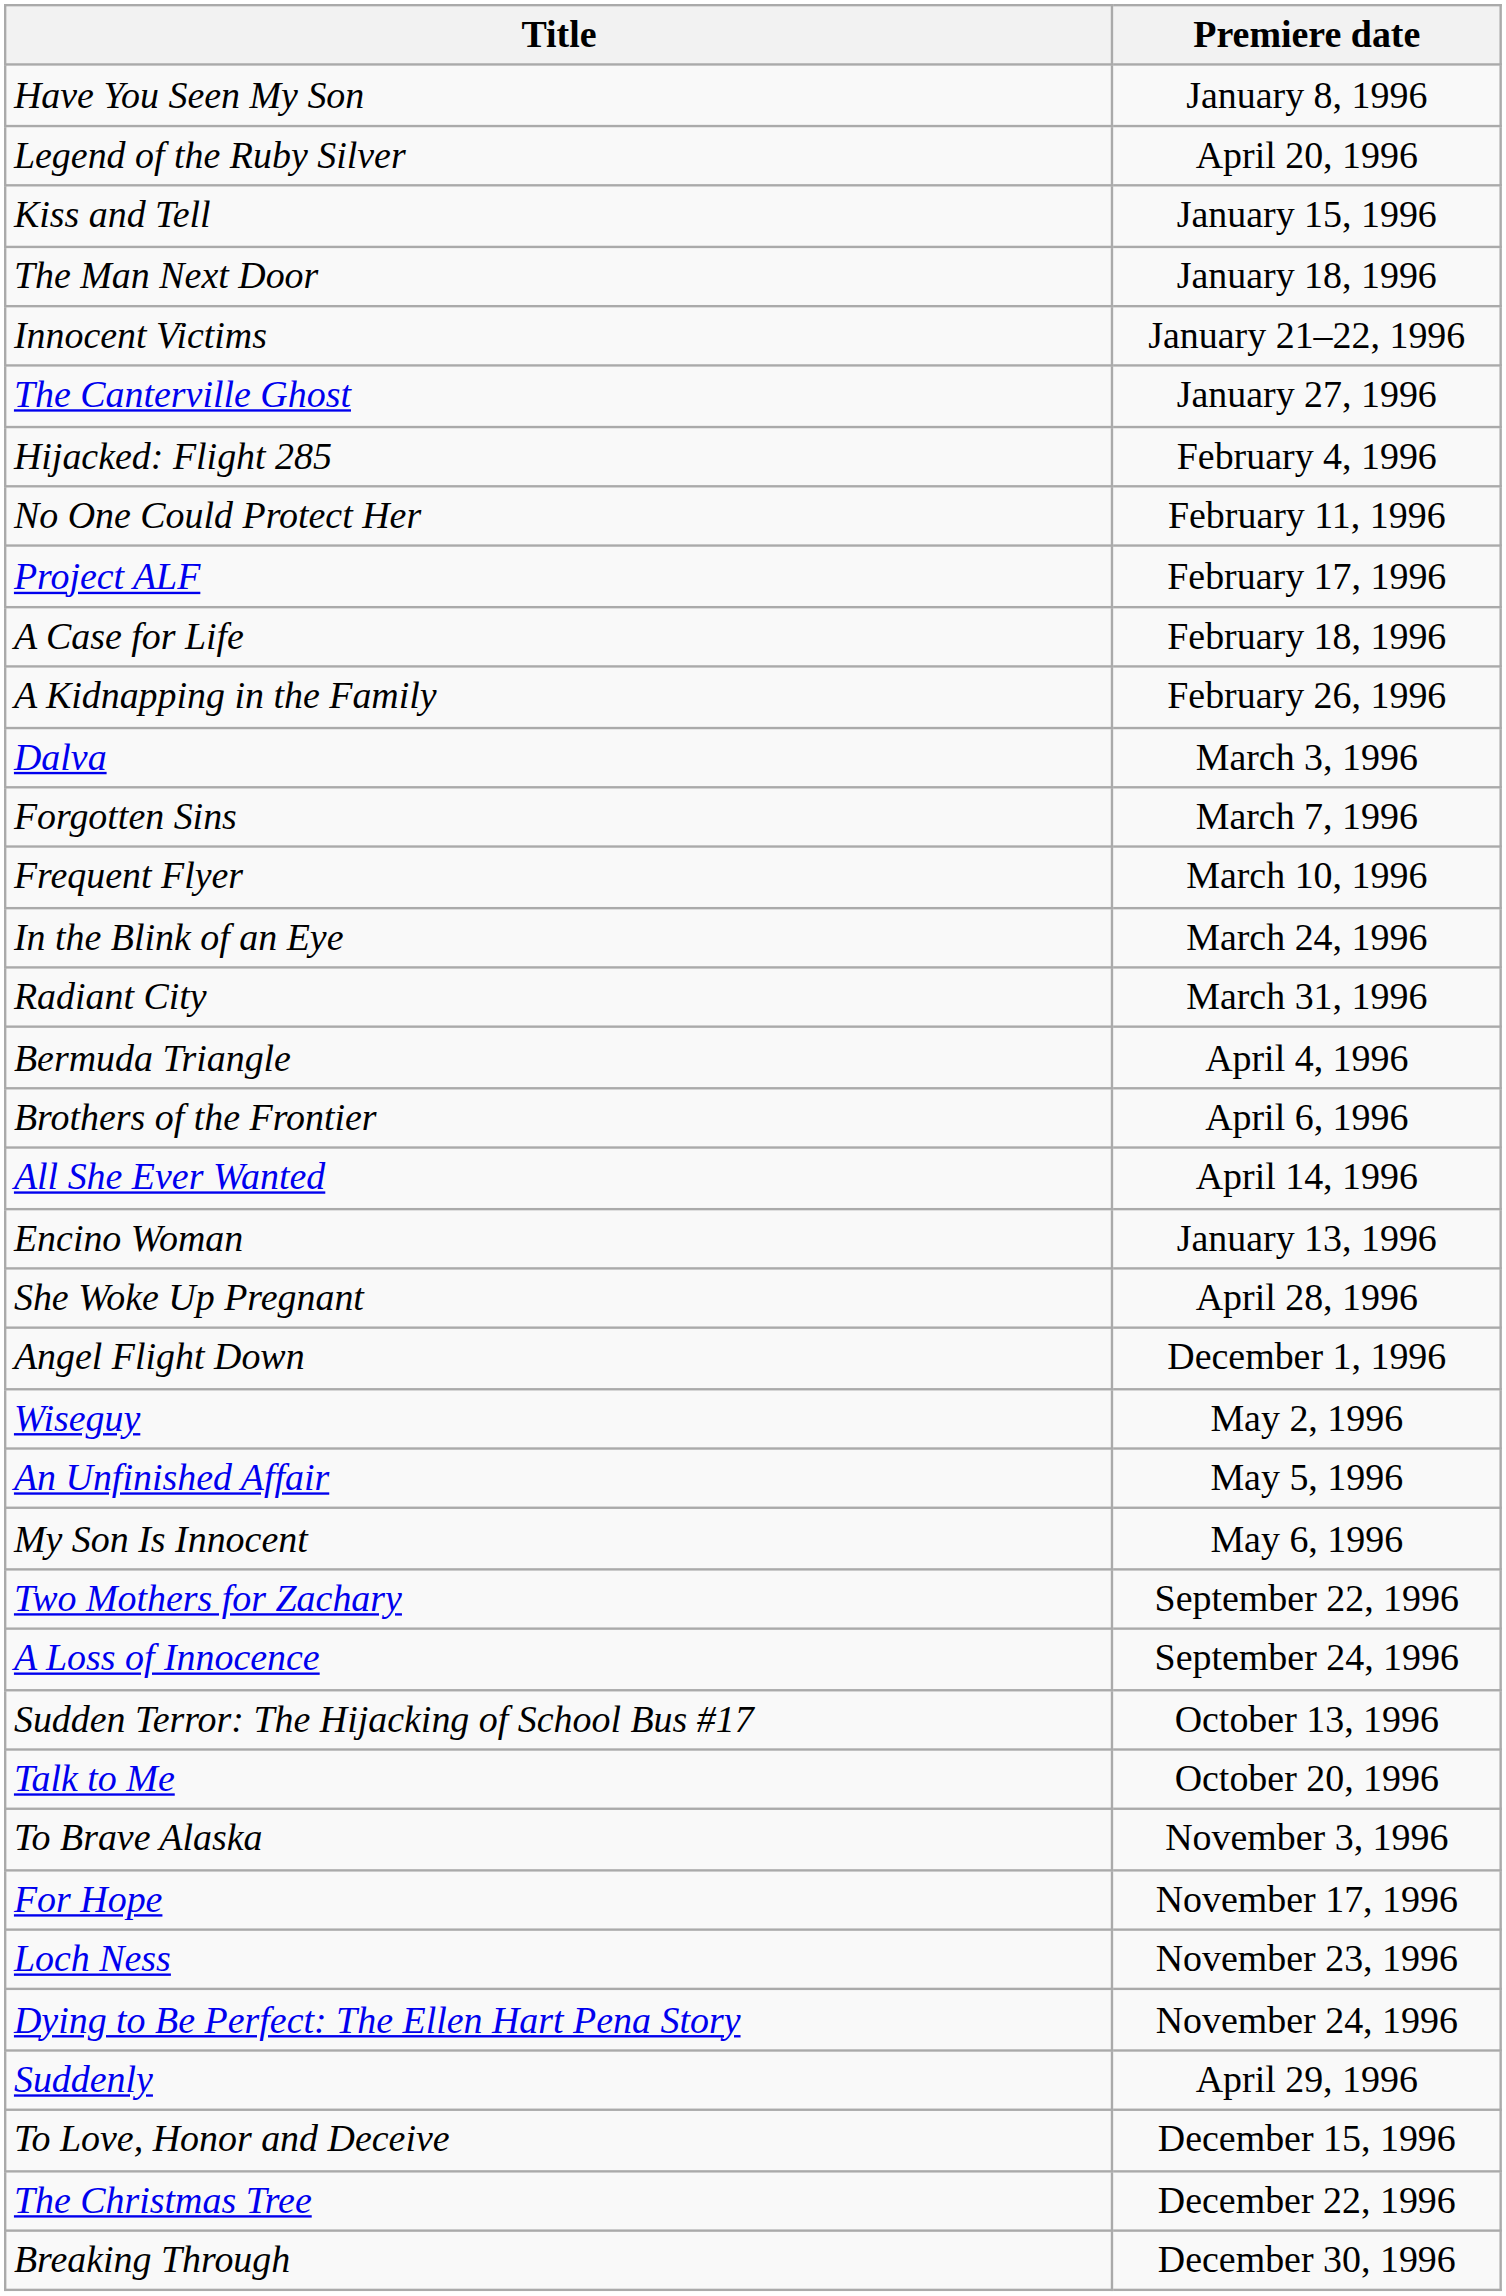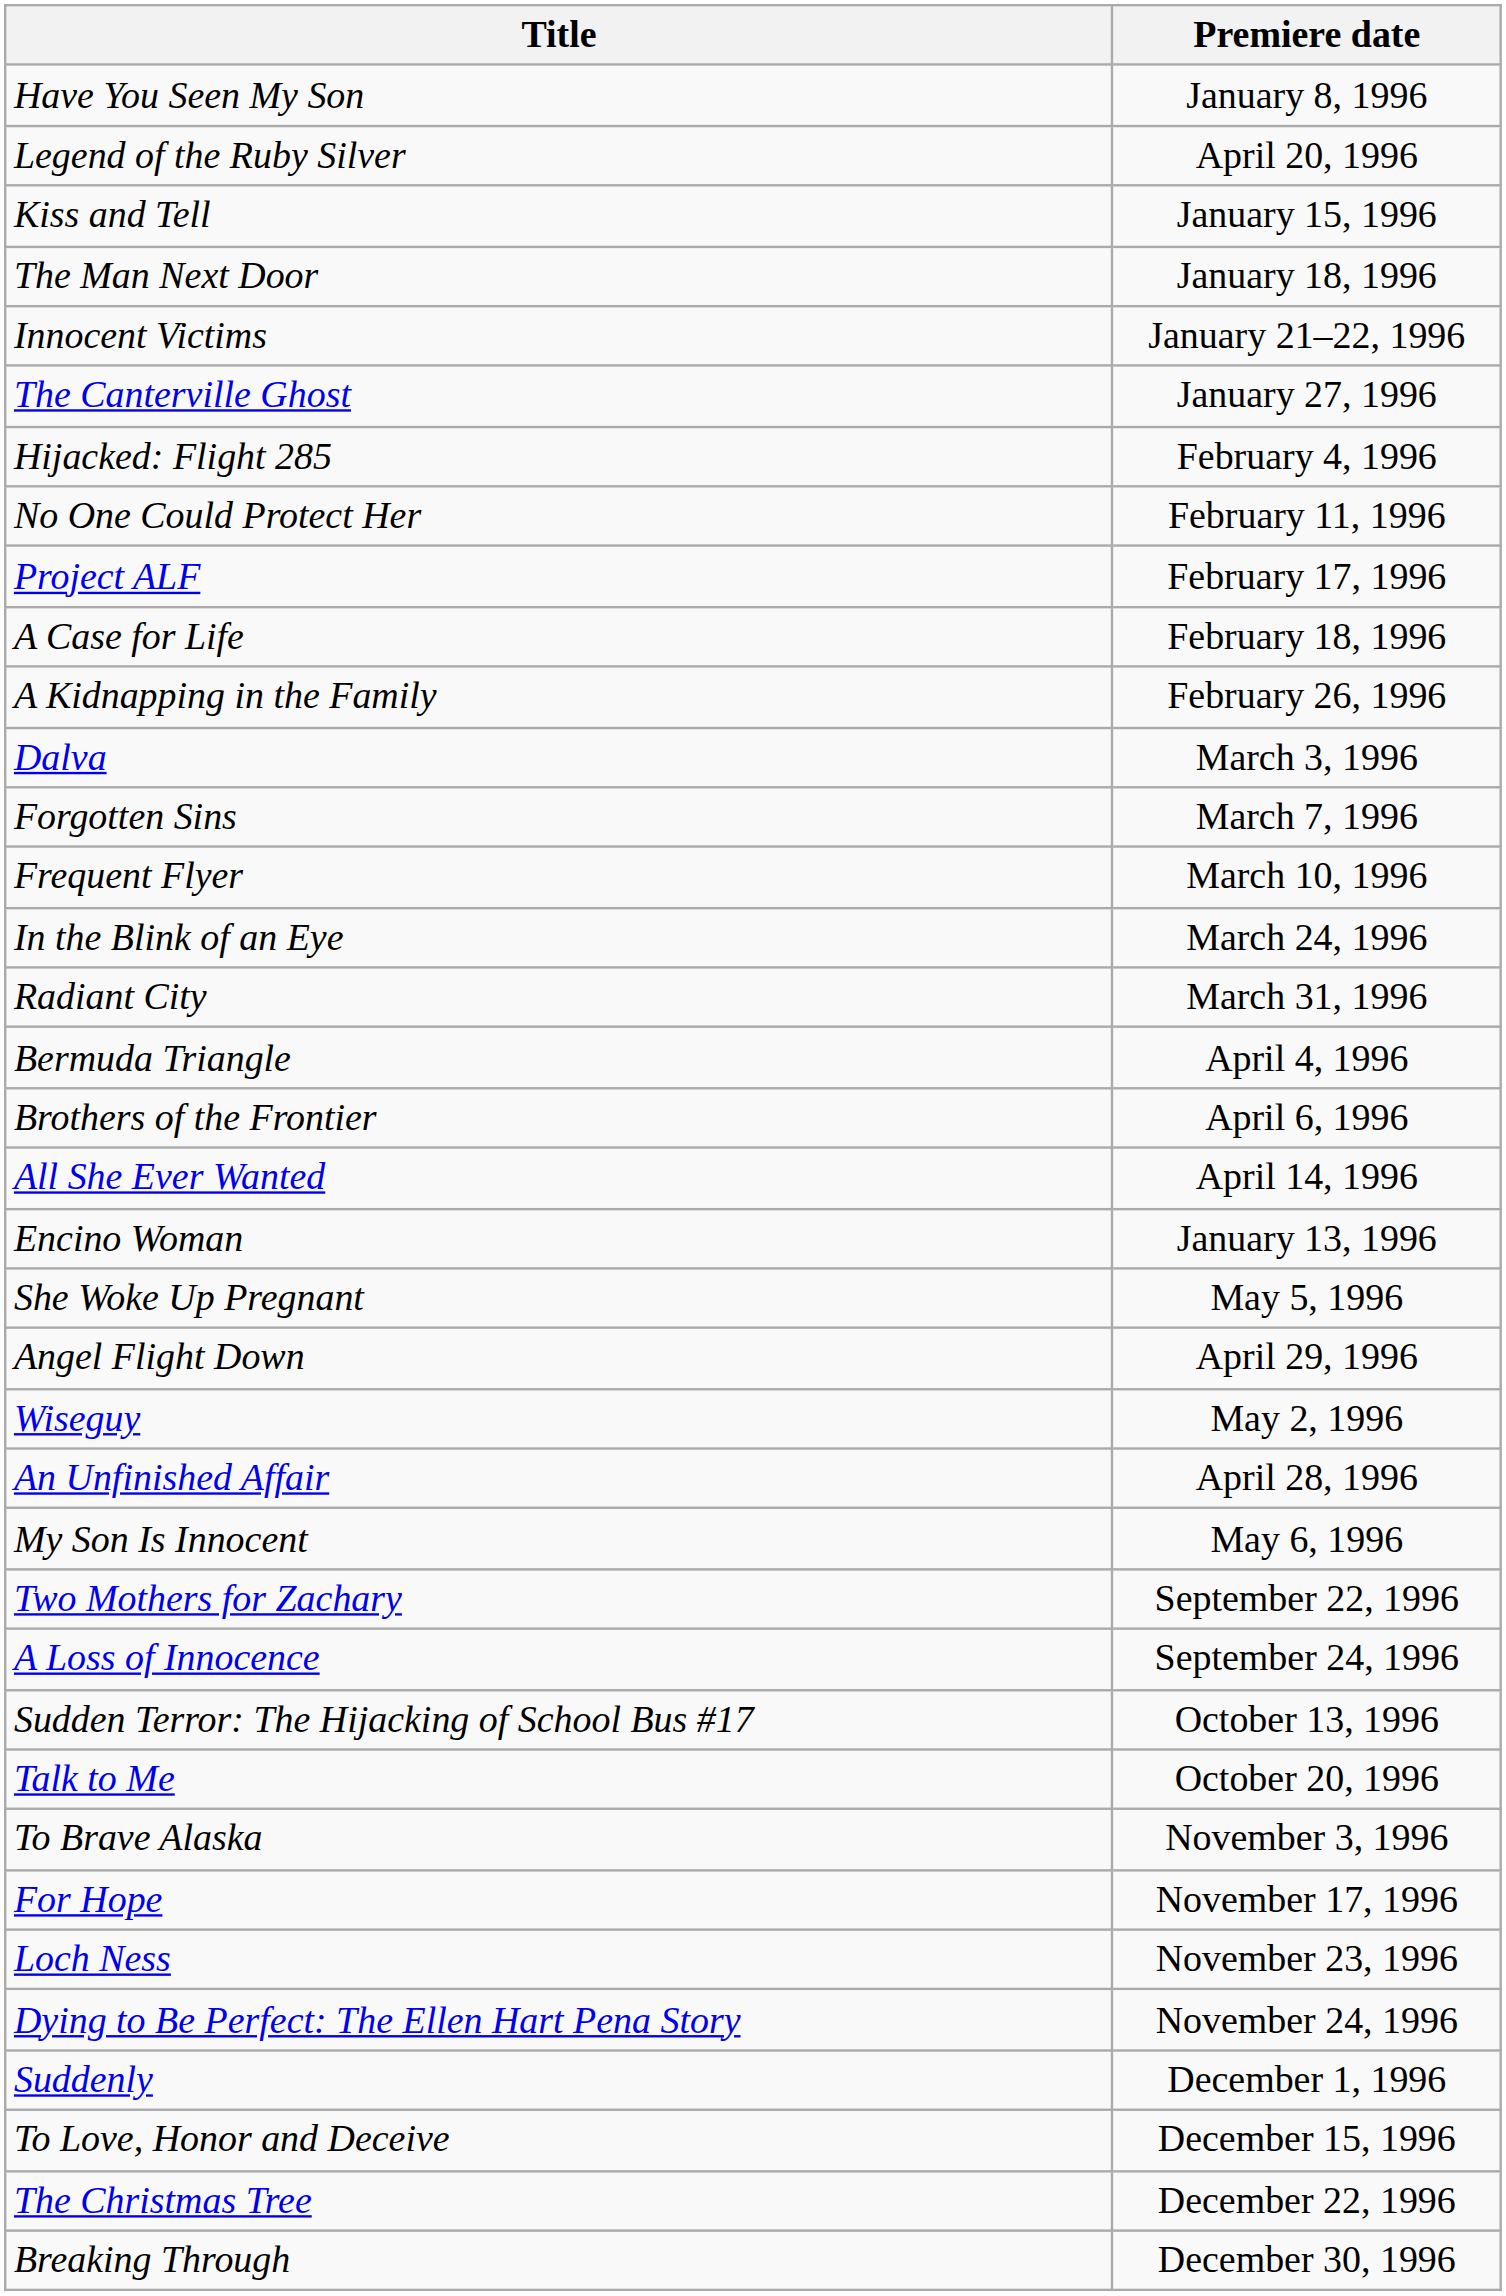She Woke Up Pregnant | Premiere date: April 28, 1996 -> May 5, 1996
Angel Flight Down | Premiere date: December 1, 1996 -> April 29, 1996
An Unfinished Affair | Premiere date: May 5, 1996 -> April 28, 1996
Suddenly | Premiere date: April 29, 1996 -> December 1, 1996
